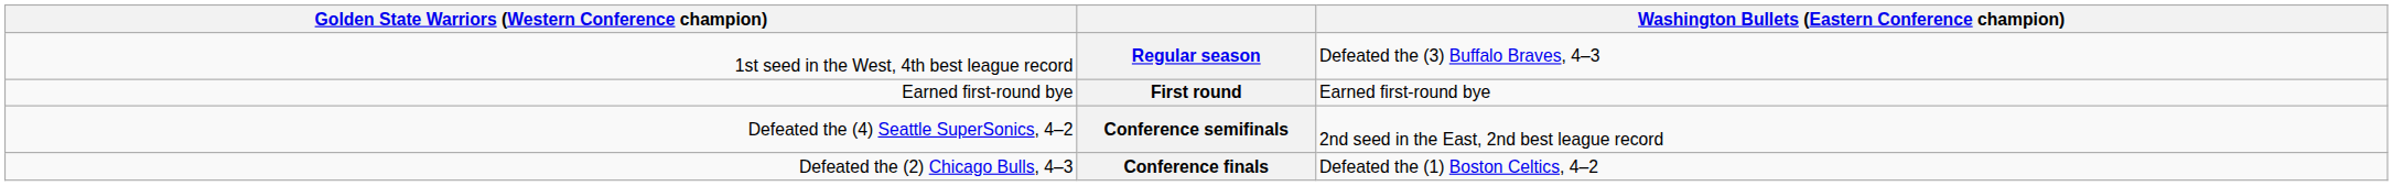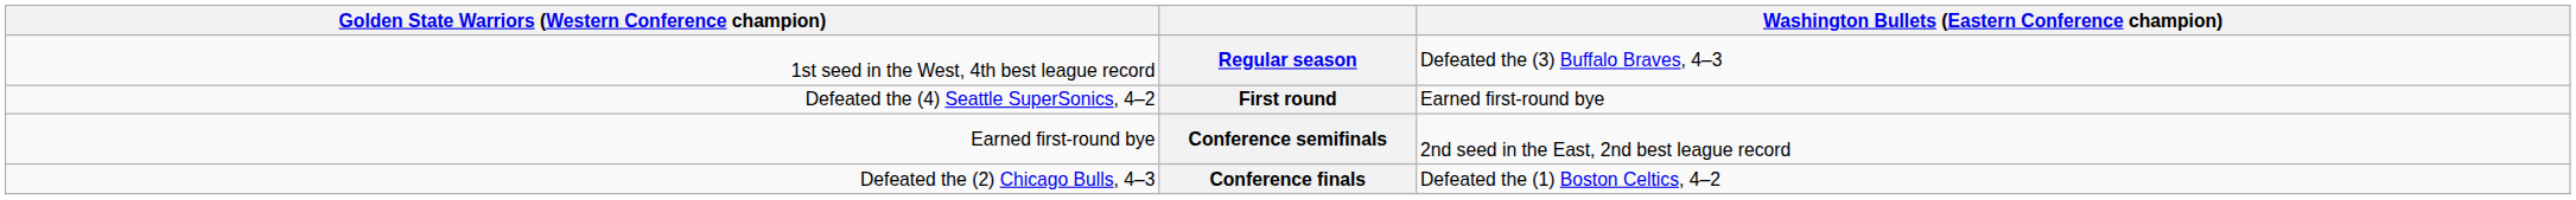First round | column 1: Earned first-round bye -> Defeated the (4) Seattle SuperSonics, 4–2
Conference semifinals | column 1: Defeated the (4) Seattle SuperSonics, 4–2 -> Earned first-round bye
